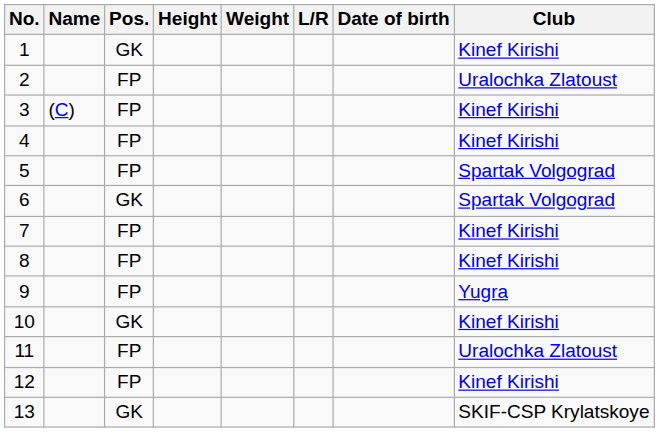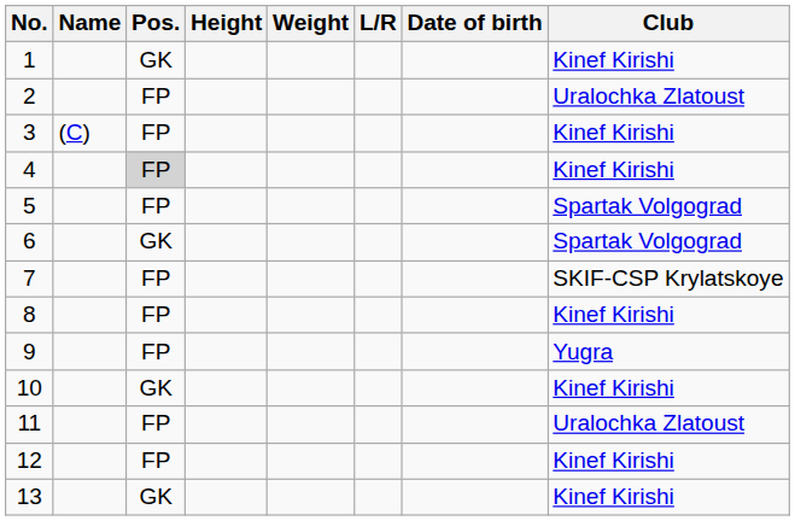4 | Pos.: no background -> lightgrey background
7 | Club: Kinef Kirishi -> SKIF-CSP Krylatskoye
13 | Club: SKIF-CSP Krylatskoye -> Kinef Kirishi
